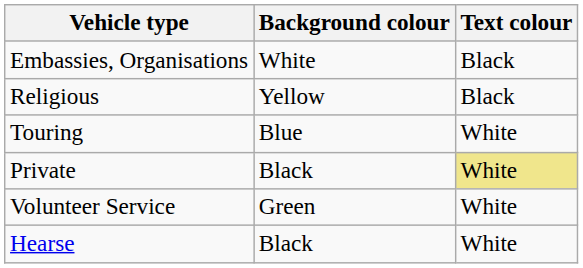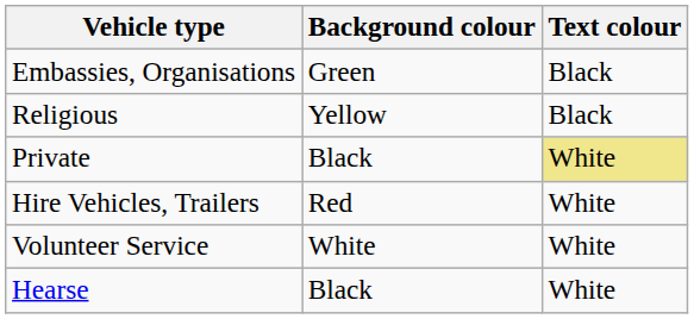Embassies, Organisations | Background colour: White -> Green
- row: Touring | Blue | White
+ row: Hire Vehicles, Trailers | Red | White
Volunteer Service | Background colour: Green -> White
